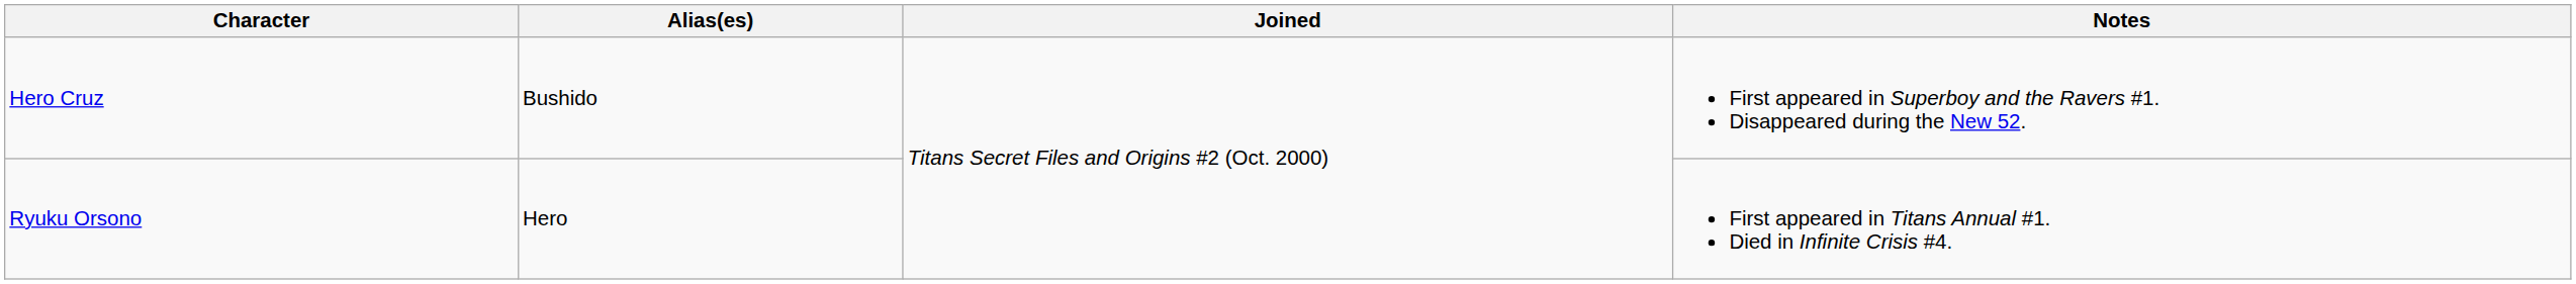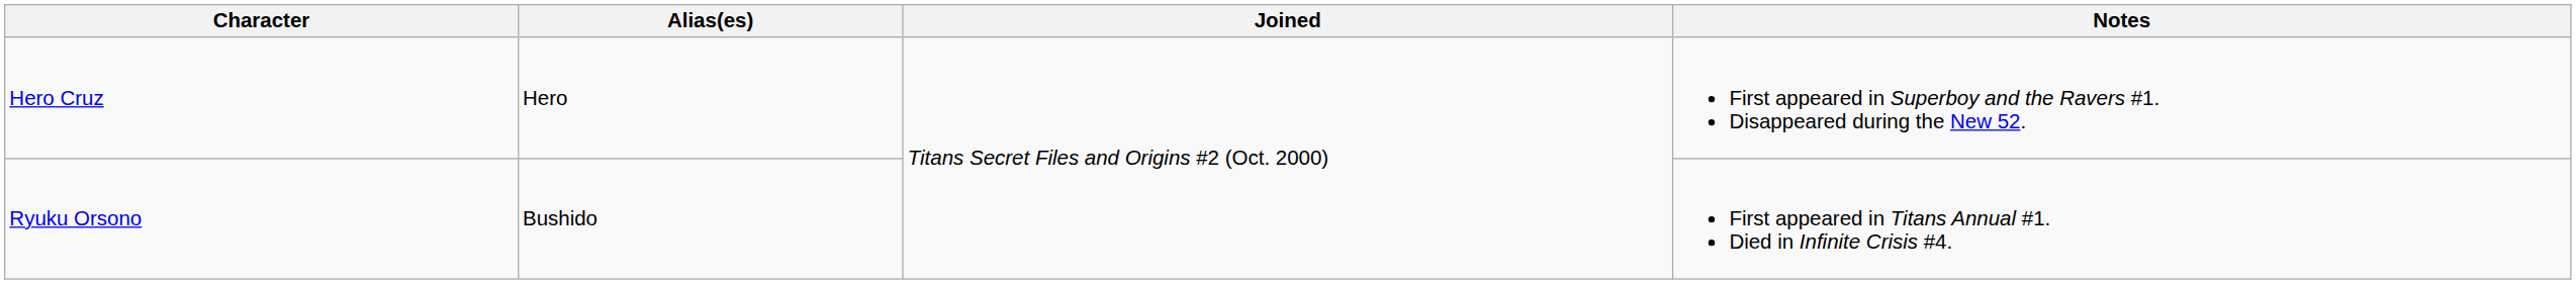Hero Cruz | Alias(es): Bushido -> Hero
Ryuku Orsono | Alias(es): Hero -> Bushido
